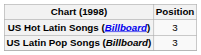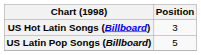US Latin Pop Songs (Billboard) | Position: 3 -> 5
